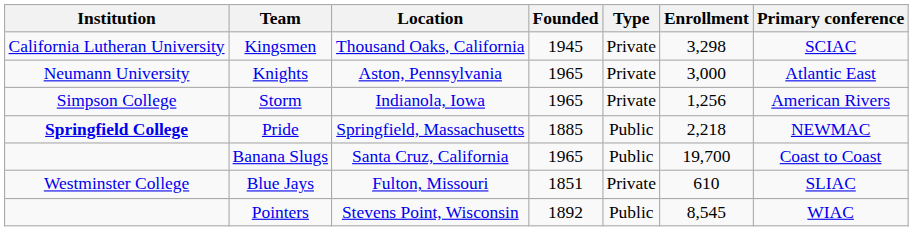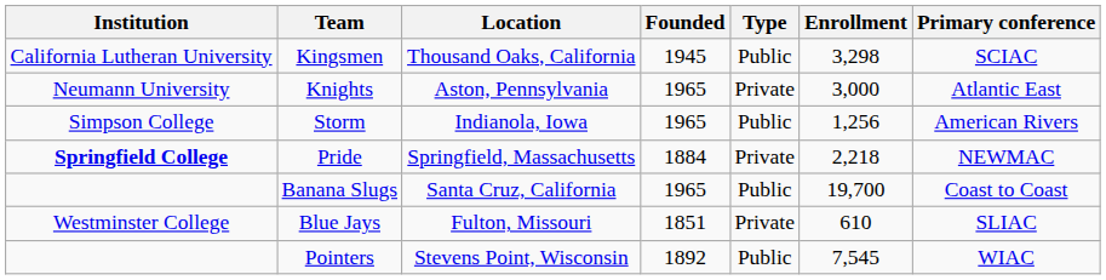Kingsmen | Type: Private -> Public
Storm | Type: Private -> Public
Pride | Founded: 1885 -> 1884
Pride | Type: Public -> Private
Pointers | Enrollment: 8,545 -> 7,545
